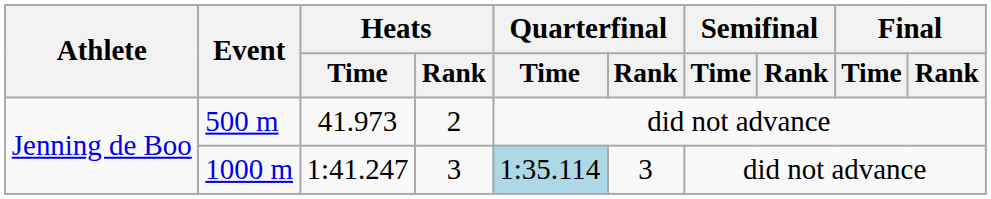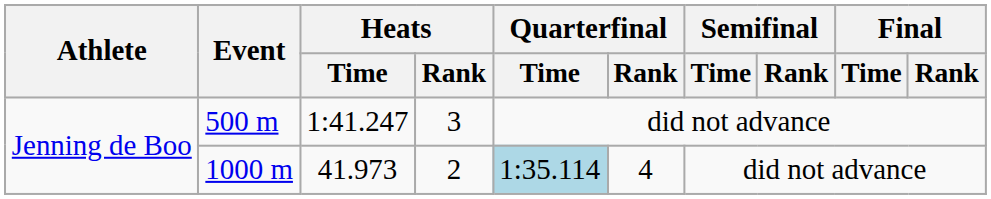500 m | Heats / Time: 41.973 -> 1:41.247
500 m | Heats / Rank: 2 -> 3
1000 m | Heats / Time: 1:41.247 -> 41.973
1000 m | Heats / Rank: 3 -> 2
1000 m | Quarterfinal / Rank: 3 -> 4
